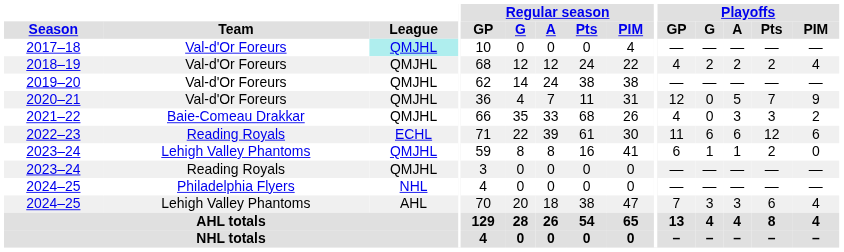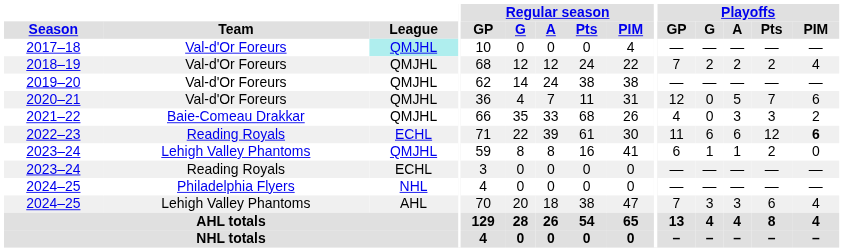2018–19 | Playoffs / GP: 4 -> 7
2020–21 | Playoffs / PIM: 9 -> 6
2022–23 | Playoffs / PIM: normal -> bold
2023–24 / Reading Royals | League: QMJHL -> ECHL
